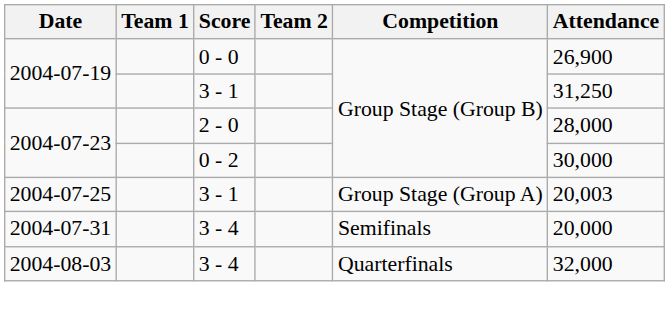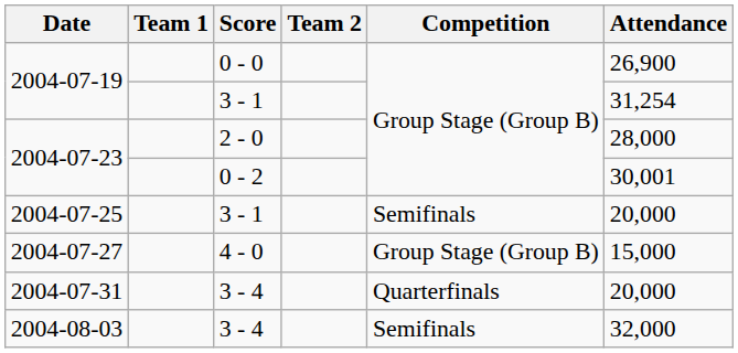2004-07-19 / 3 - 1 | Attendance: 31,250 -> 31,254
2004-07-23 / 0 - 2 | Attendance: 30,000 -> 30,001
2004-07-25 | Competition: Group Stage (Group A) -> Semifinals
2004-07-25 | Attendance: 20,003 -> 20,000
+ row: 2004-07-27 | 4 - 0 | Group Stage (Group B) | 15,000
2004-07-31 | Competition: Semifinals -> Quarterfinals
2004-08-03 | Competition: Quarterfinals -> Semifinals
